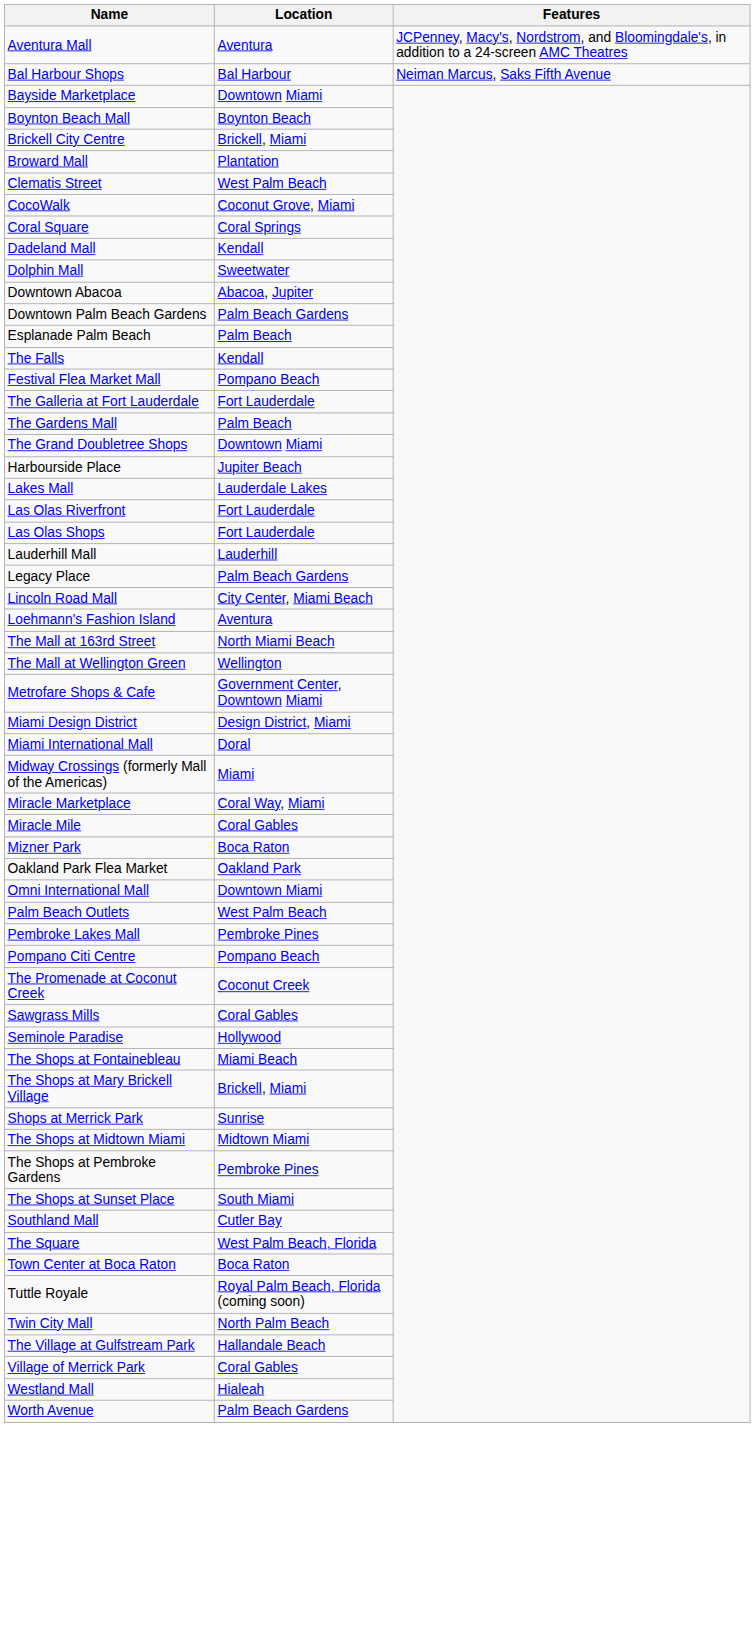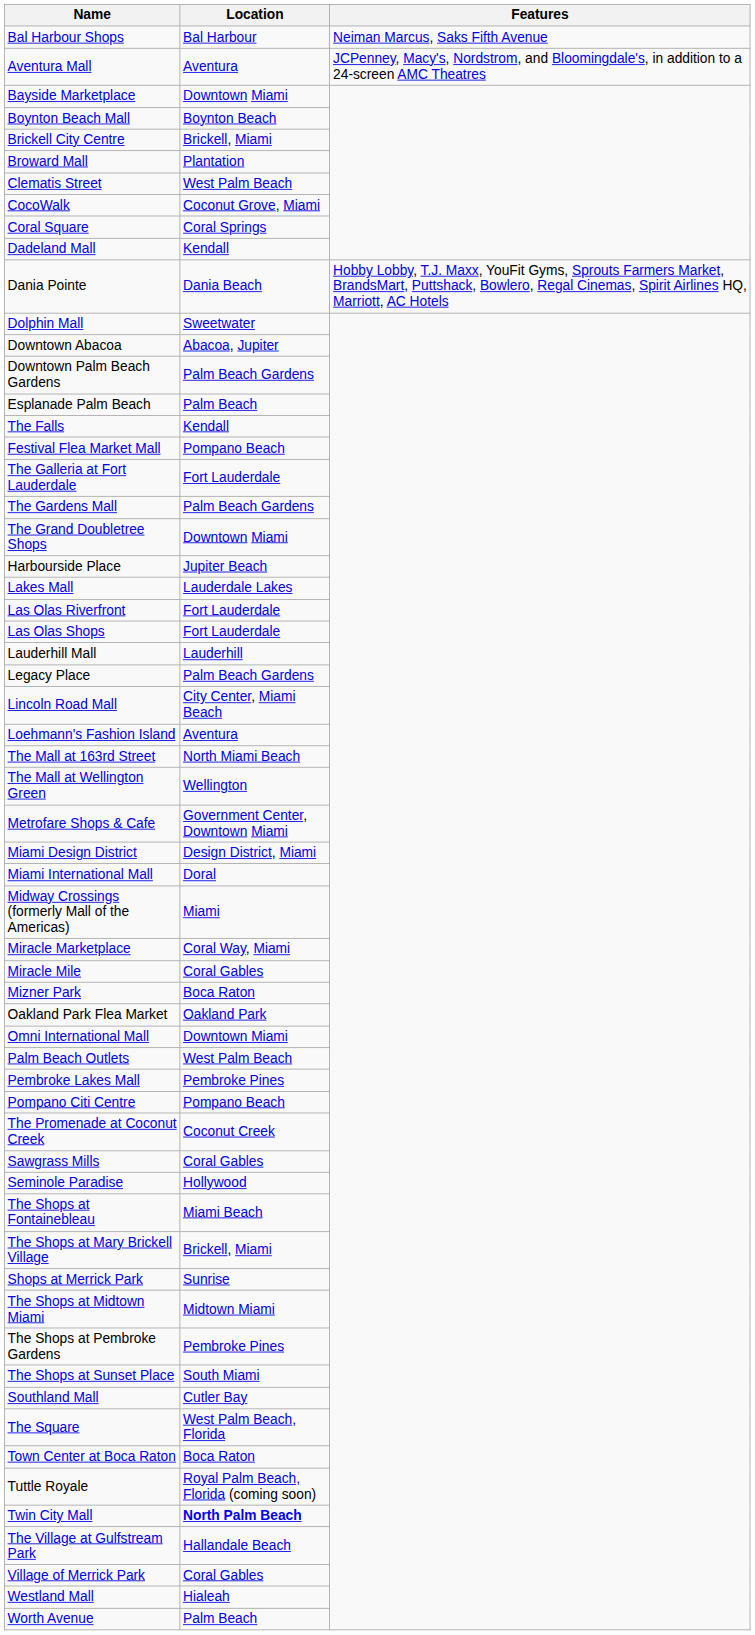rows swapped: Aventura Mall <-> Bal Harbour Shops
+ row: Dania Pointe | Dania Beach | Hobby Lobby, T.J. Maxx, YouFit Gyms, Sprouts Farmers Market, BrandsMart, Puttshack, Bowlero, Regal Cinemas, Spirit Airlines HQ, Marriott, AC Hotels
The Gardens Mall | Location: Palm Beach -> Palm Beach Gardens
Twin City Mall | Location: normal -> bold
Worth Avenue | Location: Palm Beach Gardens -> Palm Beach
